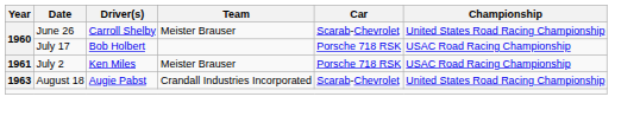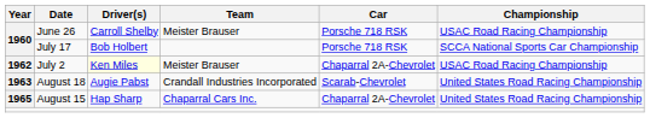June 26 | Car: Scarab-Chevrolet -> Porsche 718 RSK
June 26 | Championship: United States Road Racing Championship -> USAC Road Racing Championship
July 17 | Championship: USAC Road Racing Championship -> SCCA National Sports Car Championship
July 2 | Year: 1961 -> 1962
July 2 | Driver(s): no background -> lightyellow background
July 2 | Car: Porsche 718 RSK -> Chaparral 2A-Chevrolet
+ row: 1965 | August 15 | Hap Sharp | Chaparral Cars Inc. | Chaparral 2A-Chevrolet | United States Road Racing Championship
